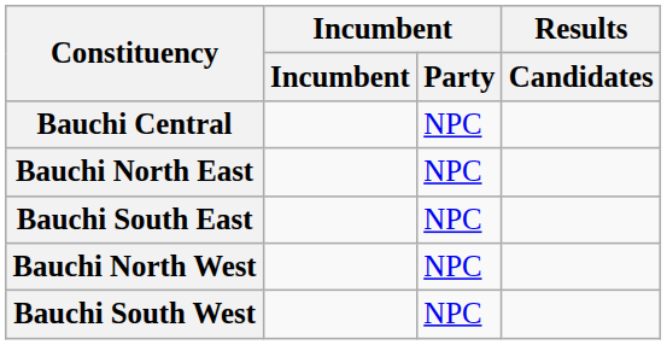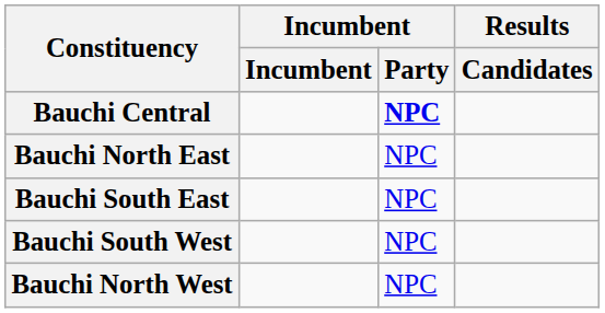Bauchi Central | Incumbent / Party: normal -> bold
rows swapped: Bauchi South West <-> Bauchi North West
